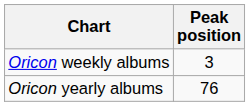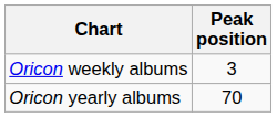Oricon yearly albums | Peak position: 76 -> 70
